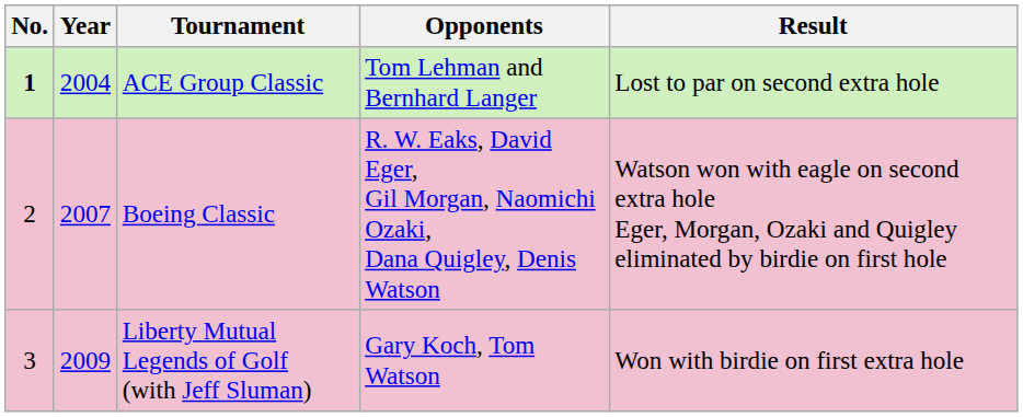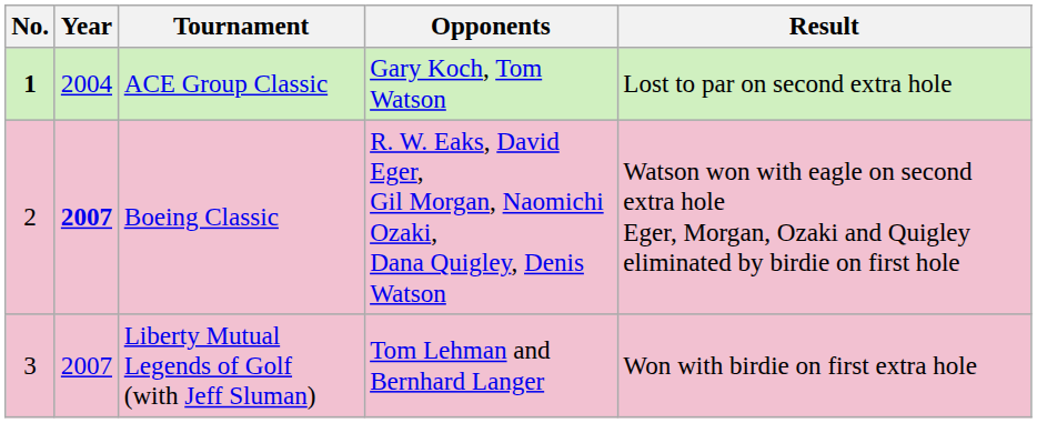ACE Group Classic | Opponents: Tom Lehman and Bernhard Langer -> Gary Koch, Tom Watson
Boeing Classic | Year: normal -> bold
Liberty Mutual Legends of Golf (with Jeff Sluman) | Year: 2009 -> 2007
Liberty Mutual Legends of Golf (with Jeff Sluman) | Opponents: Gary Koch, Tom Watson -> Tom Lehman and Bernhard Langer
